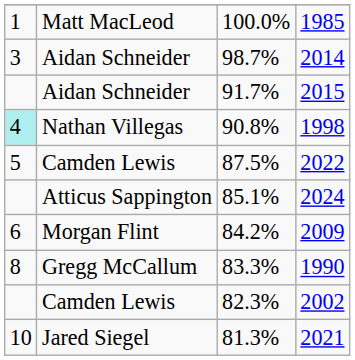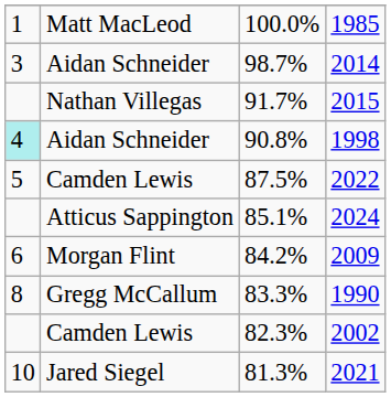2015 | column 2: Aidan Schneider -> Nathan Villegas
1998 | column 2: Nathan Villegas -> Aidan Schneider
